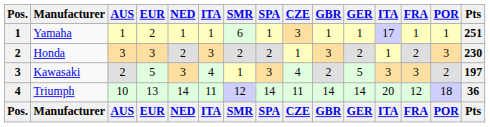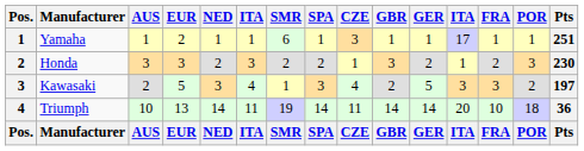Triumph | SMR: 12 -> 19
Triumph | FRA: 12 -> 10
